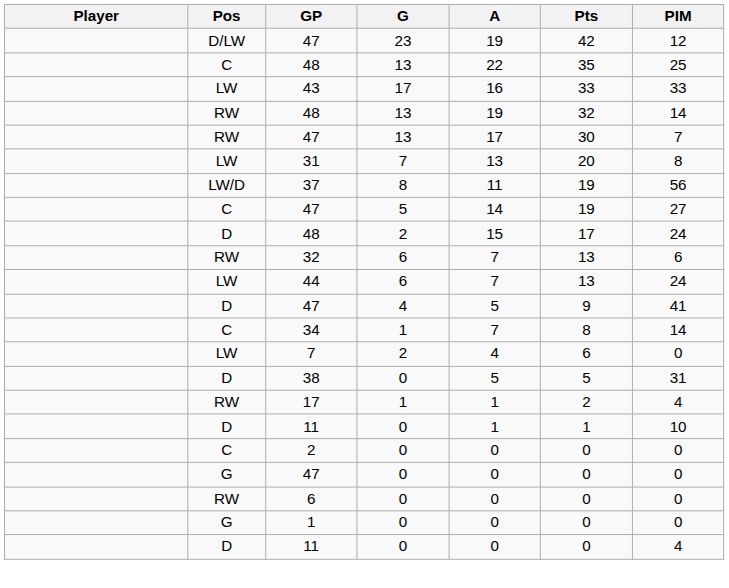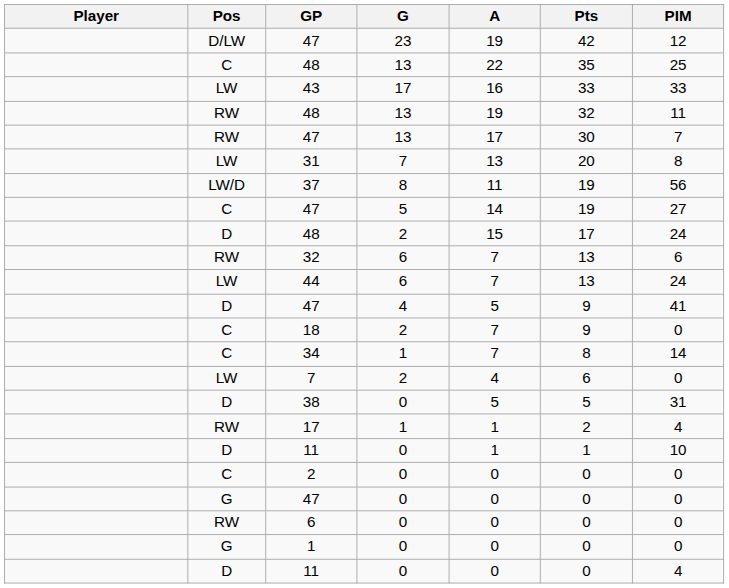RW / 48 | PIM: 14 -> 11
+ row: C | 18 | 2 | 7 | 9 | 0
